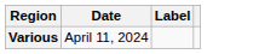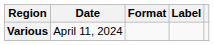+ column: Format
